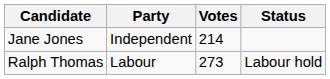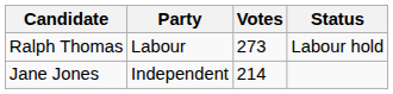rows swapped: Ralph Thomas <-> Jane Jones
